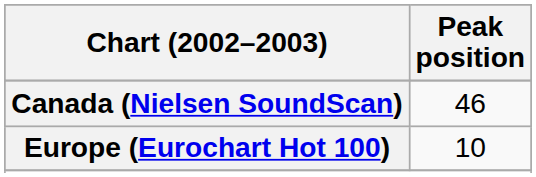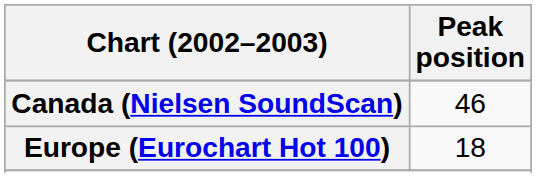Europe (Eurochart Hot 100) | Peak position: 10 -> 18
